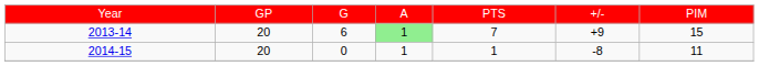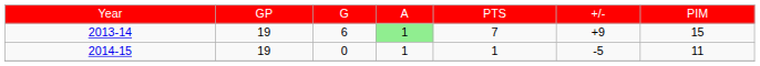2013-14 | column 2: 20 -> 19
2014-15 | column 2: 20 -> 19
2014-15 | column 6: -8 -> -5
